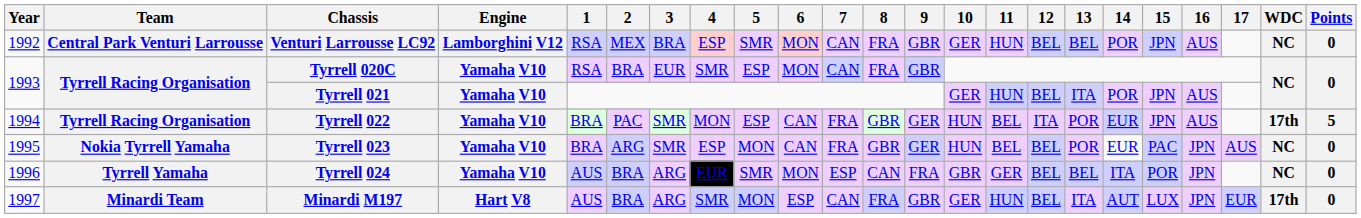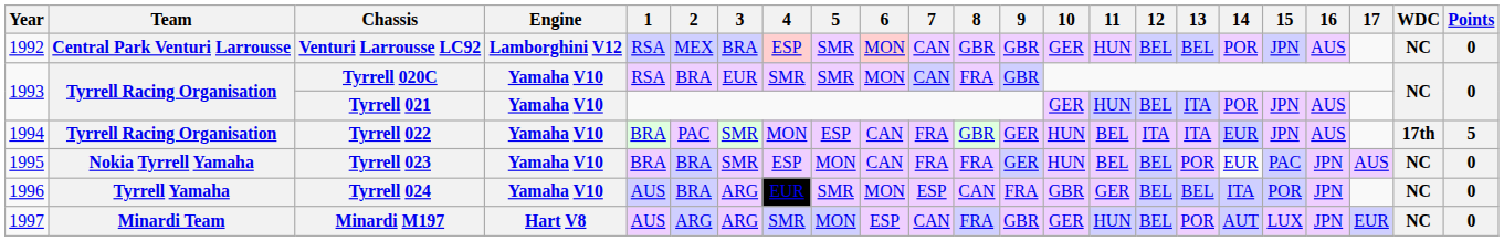Venturi Larrousse LC92 | 8: FRA -> GBR
Tyrrell 020C | 5: ESP -> SMR
Tyrrell 022 | 13: POR -> ITA
Tyrrell 023 | 2: ARG -> BRA
Tyrrell 023 | 8: GBR -> FRA
Minardi M197 | 2: BRA -> ARG
Minardi M197 | 13: ITA -> POR
Minardi M197 | WDC: 17th -> NC
